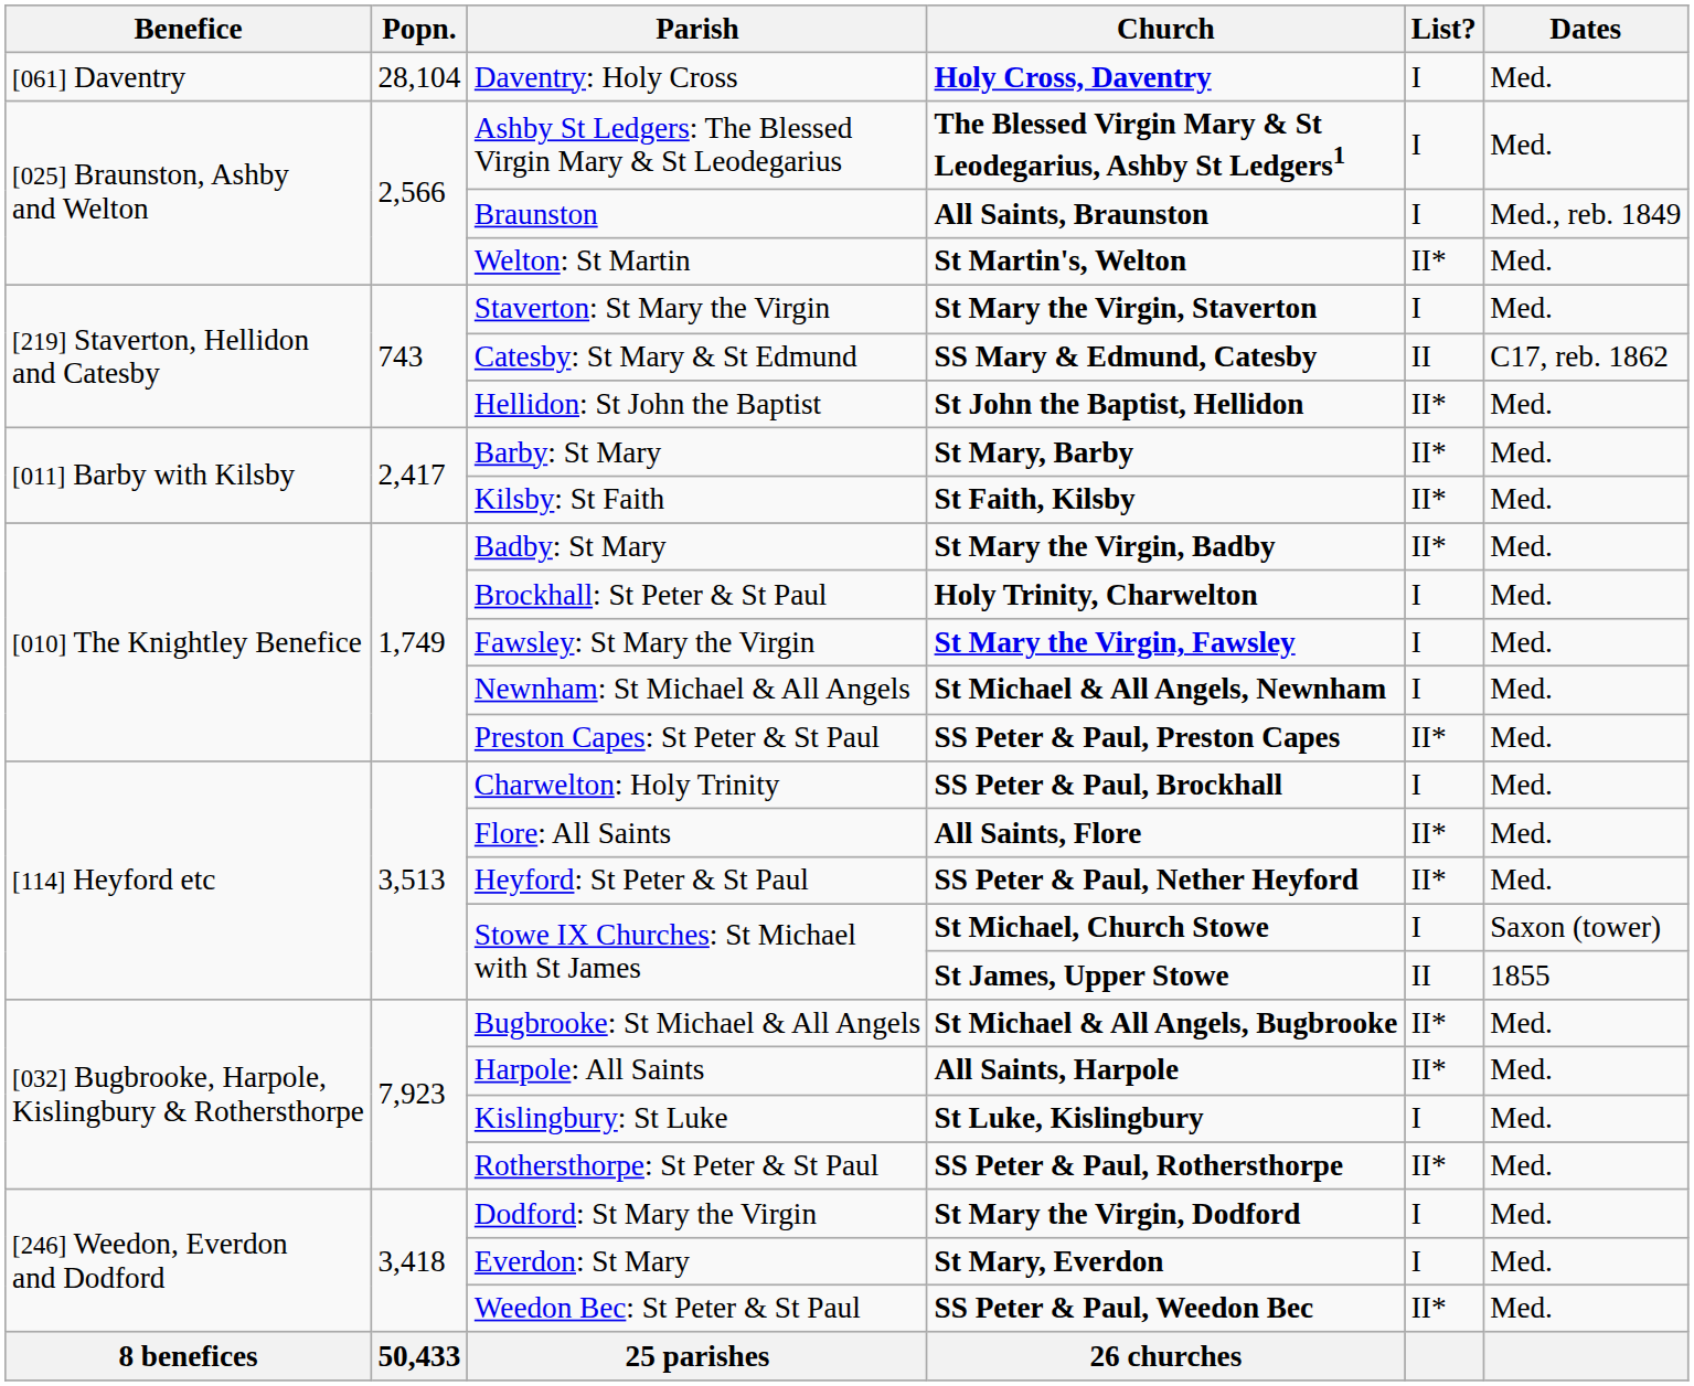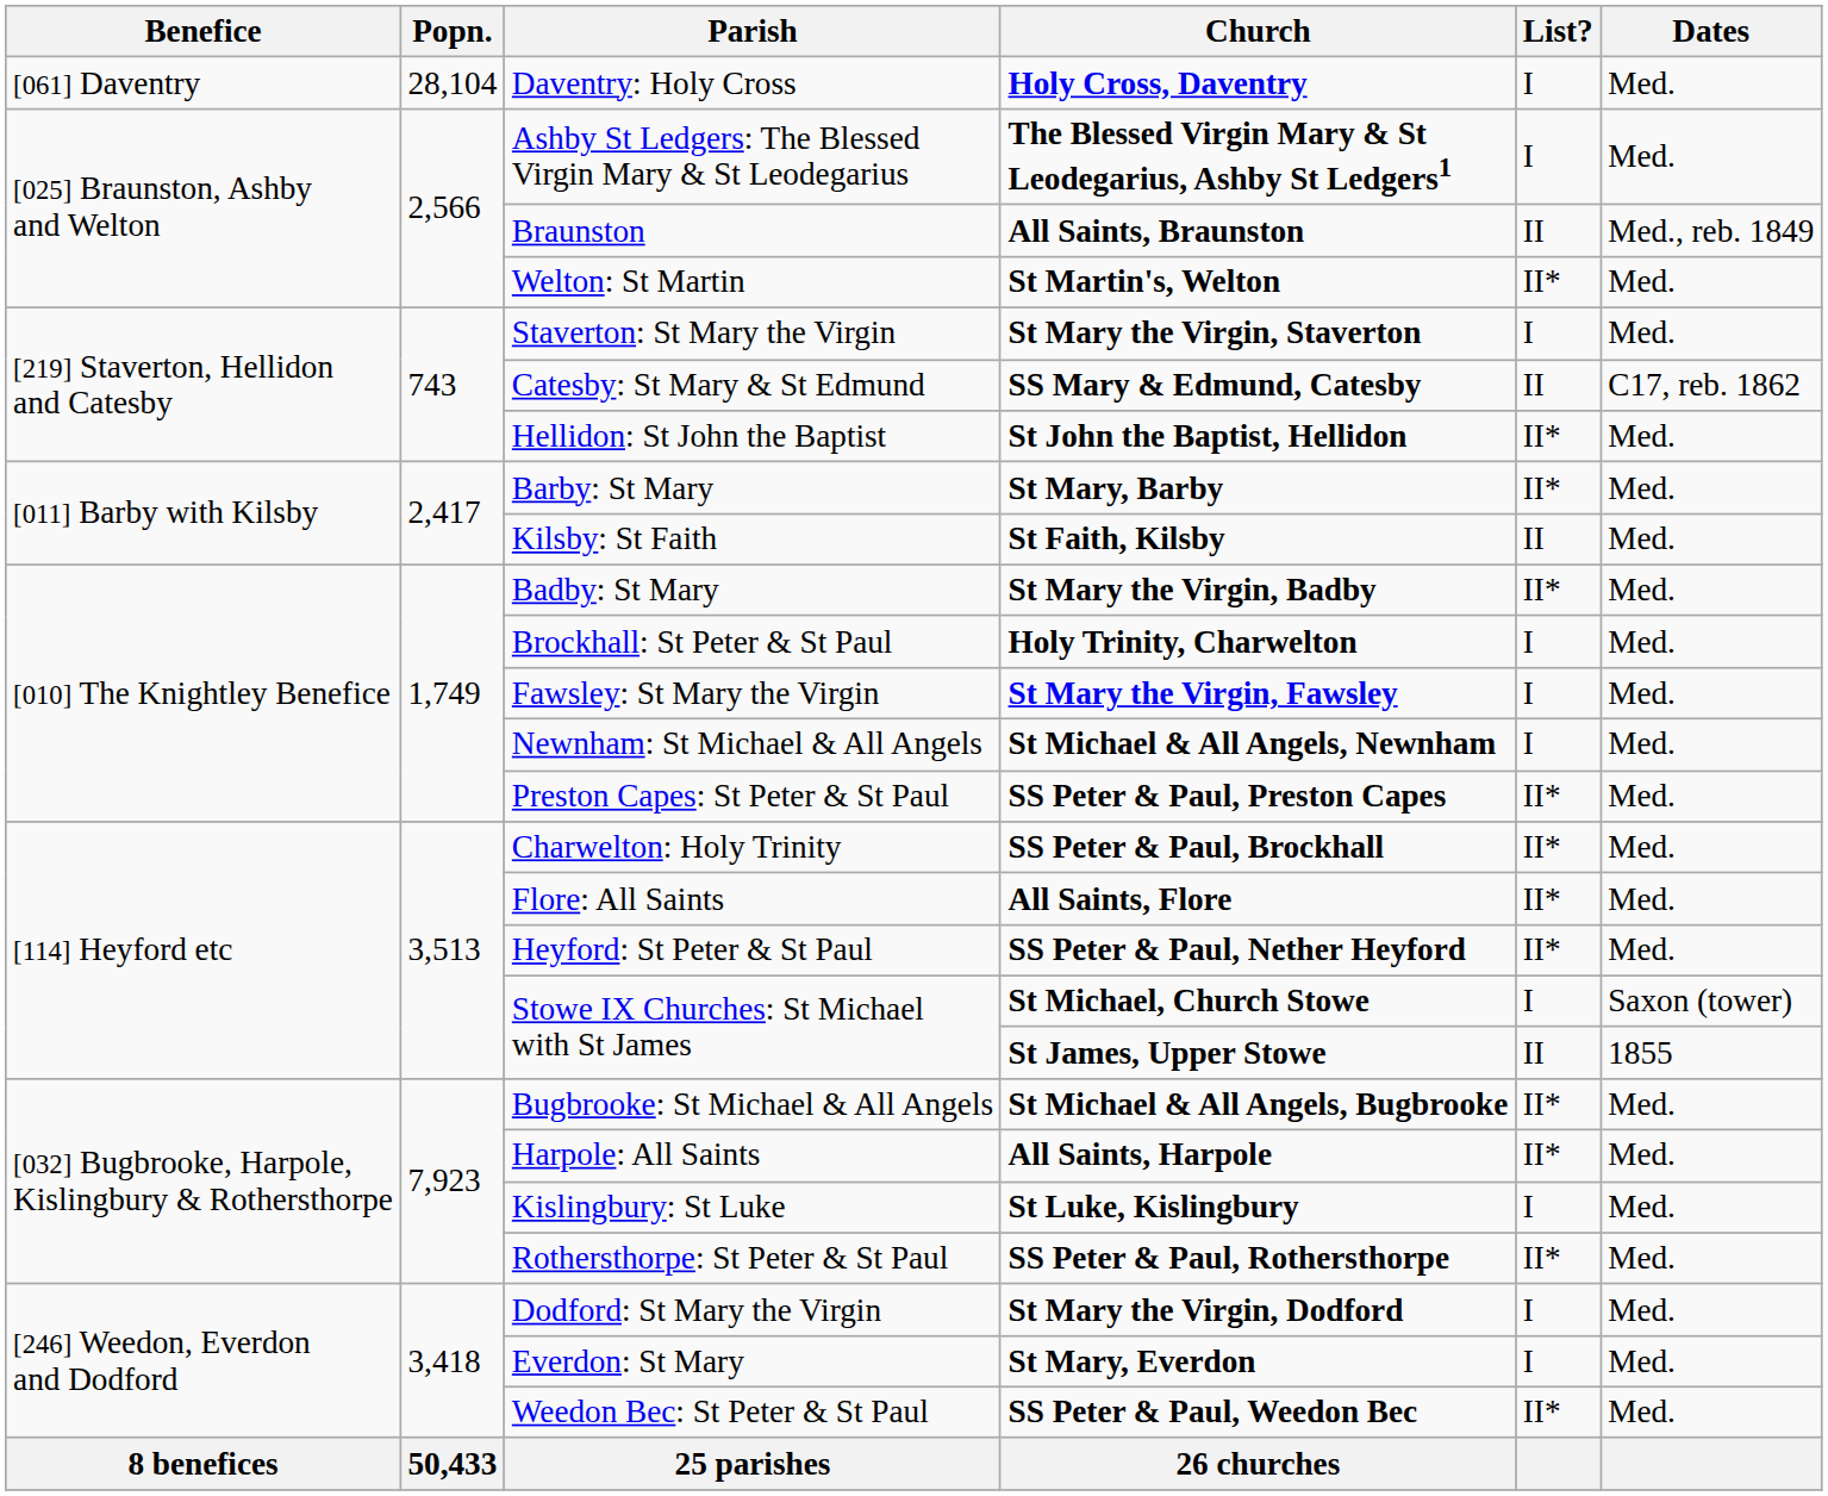All Saints, Braunston | List?: I -> II
St Faith, Kilsby | List?: II* -> II
SS Peter & Paul, Brockhall | List?: I -> II*
